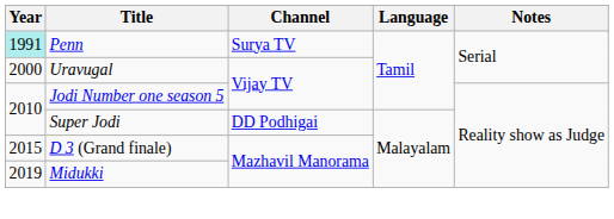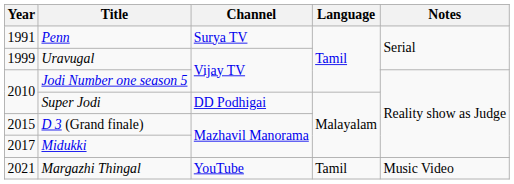Penn | Year: paleturquoise background -> no background
Uravugal | Year: 2000 -> 1999
Midukki | Year: 2019 -> 2017
+ row: 2021 | Margazhi Thingal | YouTube | Tamil | Music Video
